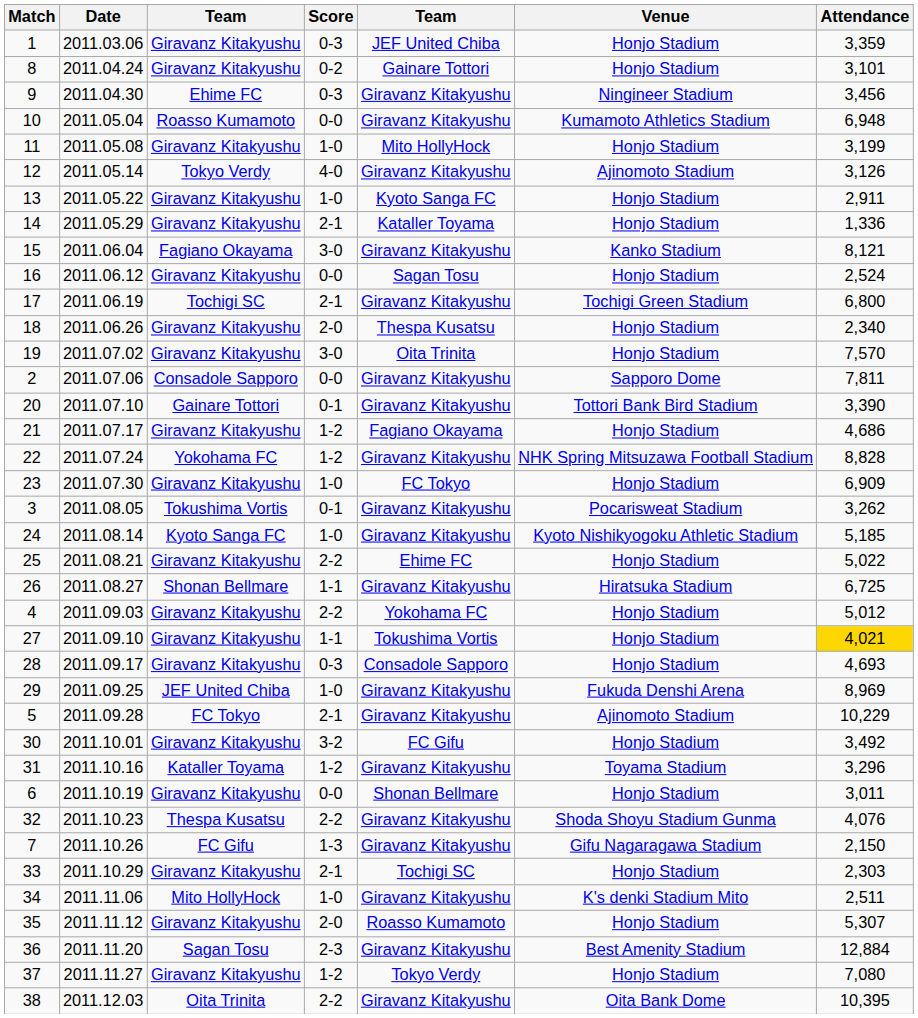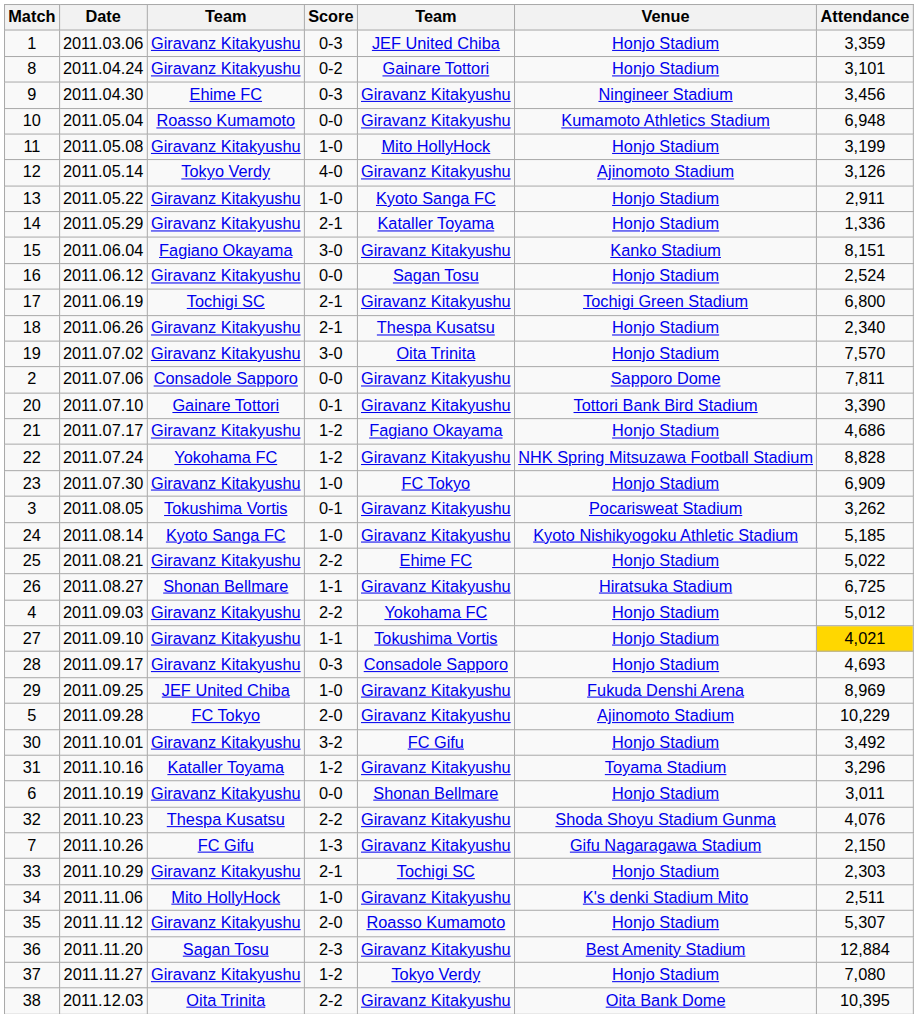15 | Attendance: 8,121 -> 8,151
18 | Score: 2-0 -> 2-1
5 | Score: 2-1 -> 2-0
